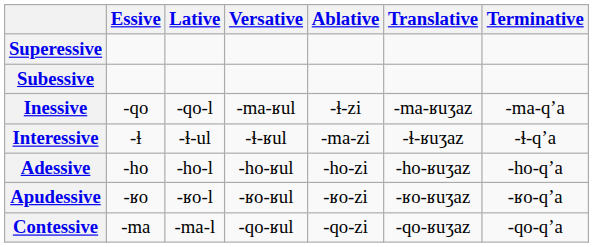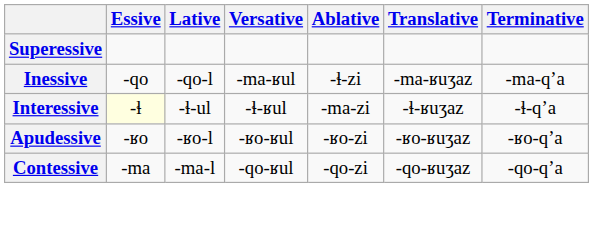- row: Subessive
Interessive | Essive: no background -> lightyellow background
- row: Adessive | -ho | -ho-l | -ho-ʁul | -ho-zi | -ho-ʁuʒaz | -ho-qʼa
